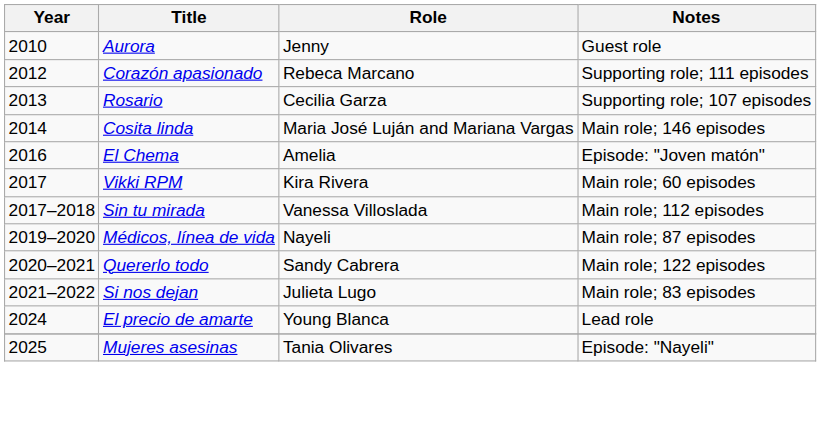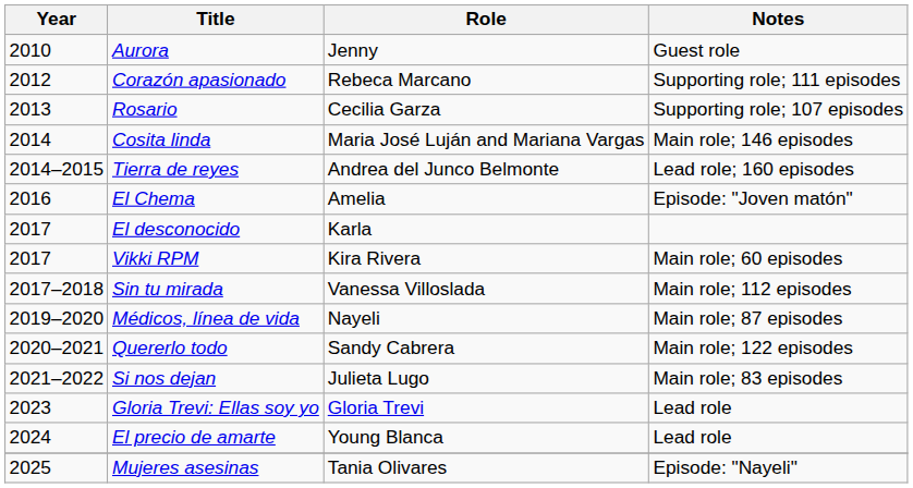+ row: 2014–2015 | Tierra de reyes | Andrea del Junco Belmonte | Lead role; 160 episodes
+ row: 2017 | El desconocido | Karla
+ row: 2023 | Gloria Trevi: Ellas soy yo | Gloria Trevi | Lead role
